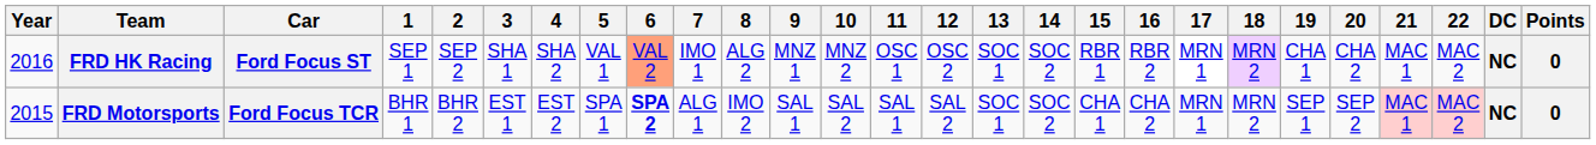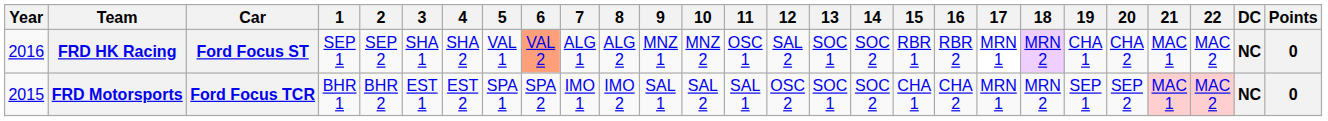FRD HK Racing | 7: IMO 1 -> ALG 1
FRD HK Racing | 12: OSC 2 -> SAL 2
FRD Motorsports | 6: bold -> normal
FRD Motorsports | 7: ALG 1 -> IMO 1
FRD Motorsports | 12: SAL 2 -> OSC 2
